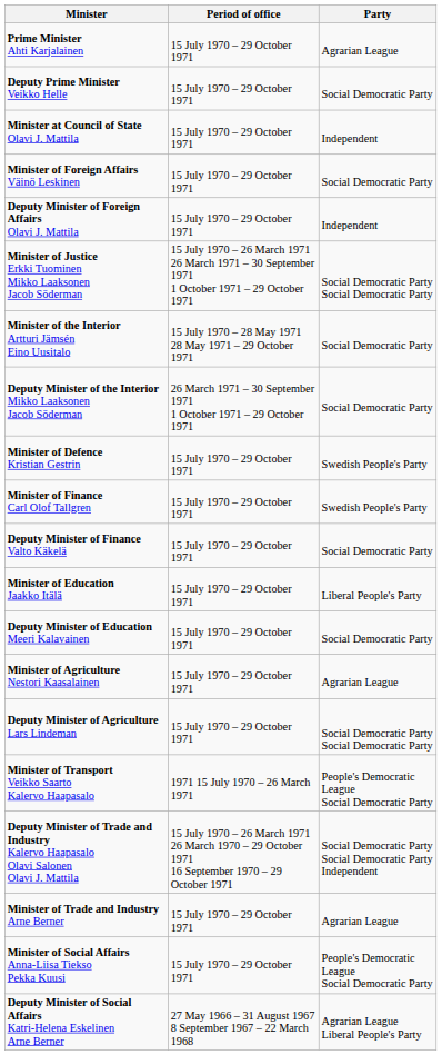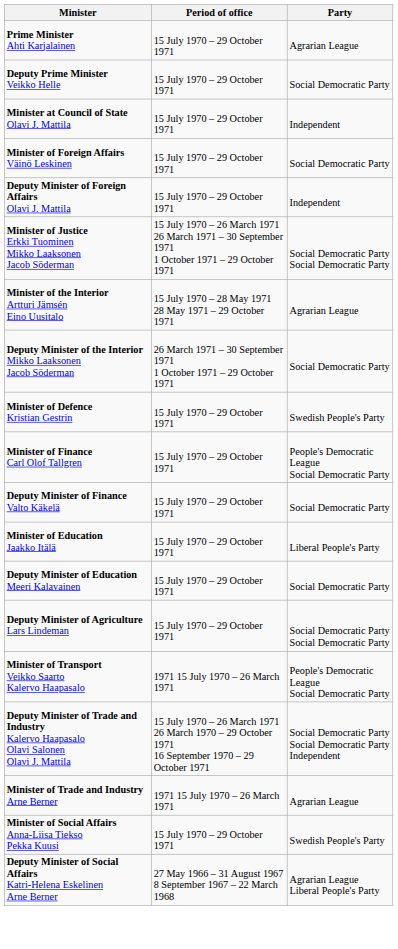Minister of the Interior Artturi Jämsén Eino Uusitalo | Party: Social Democratic Party -> Agrarian League
Minister of Finance Carl Olof Tallgren | Party: Swedish People's Party -> People's Democratic League Social Democratic Party
- row: Minister of Agriculture Nestori Kaasalainen | 15 July 1970 – 29 October 1971 | Agrarian League
Minister of Trade and Industry Arne Berner | Period of office: 15 July 1970 – 29 October 1971 -> 1971 15 July 1970 – 26 March 1971
Minister of Social Affairs Anna-Liisa Tiekso Pekka Kuusi | Party: People's Democratic League Social Democratic Party -> Swedish People's Party
